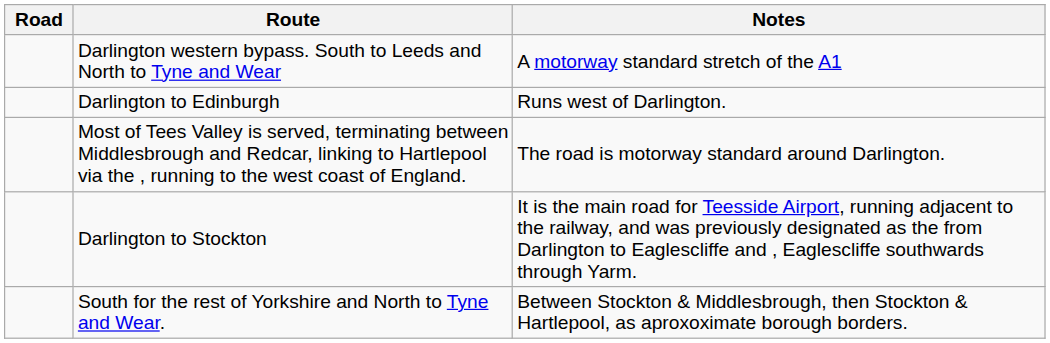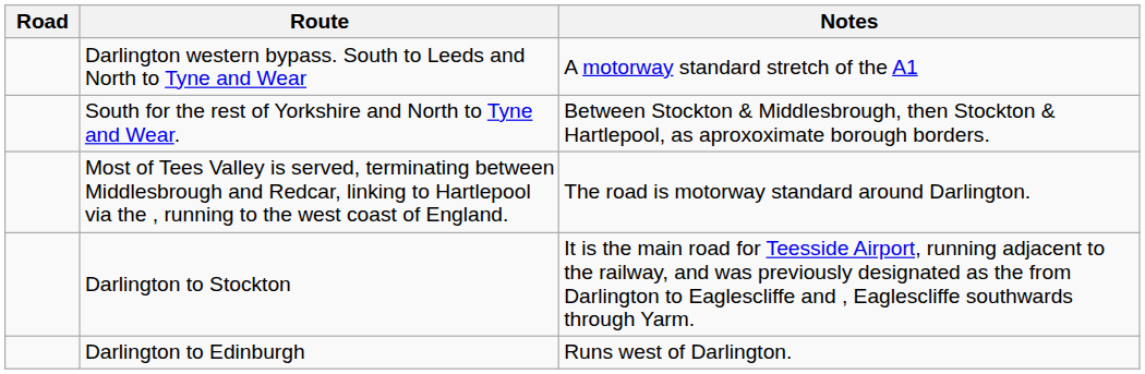rows swapped: South for the rest of Yorkshire and North to Tyne and Wear. <-> Darlington to Edinburgh
